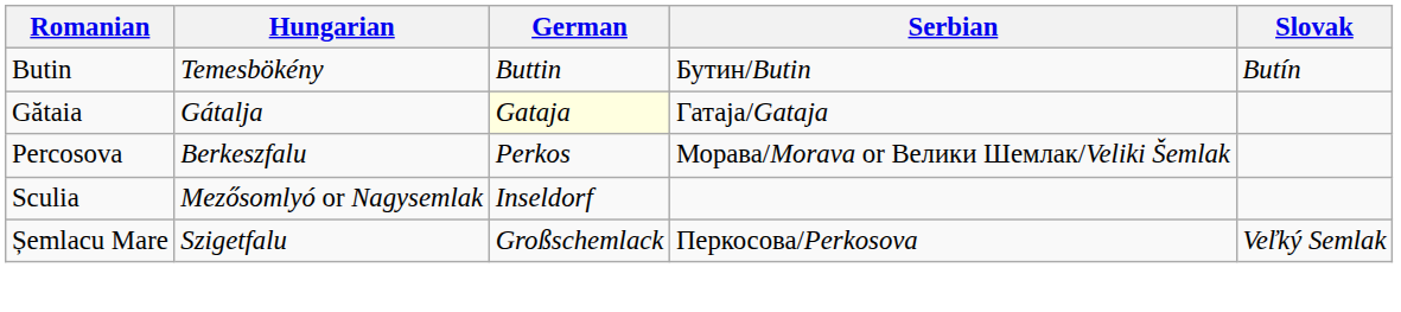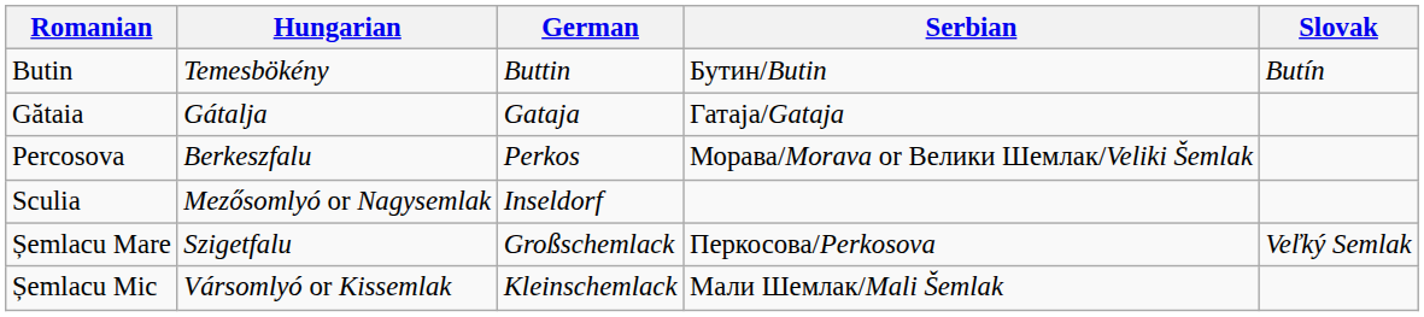Gătaia | German: lightyellow background -> no background
+ row: Șemlacu Mic | Vársomlyó or Kissemlak | Kleinschemlack | Мали Шемлак/Mali Šemlak
